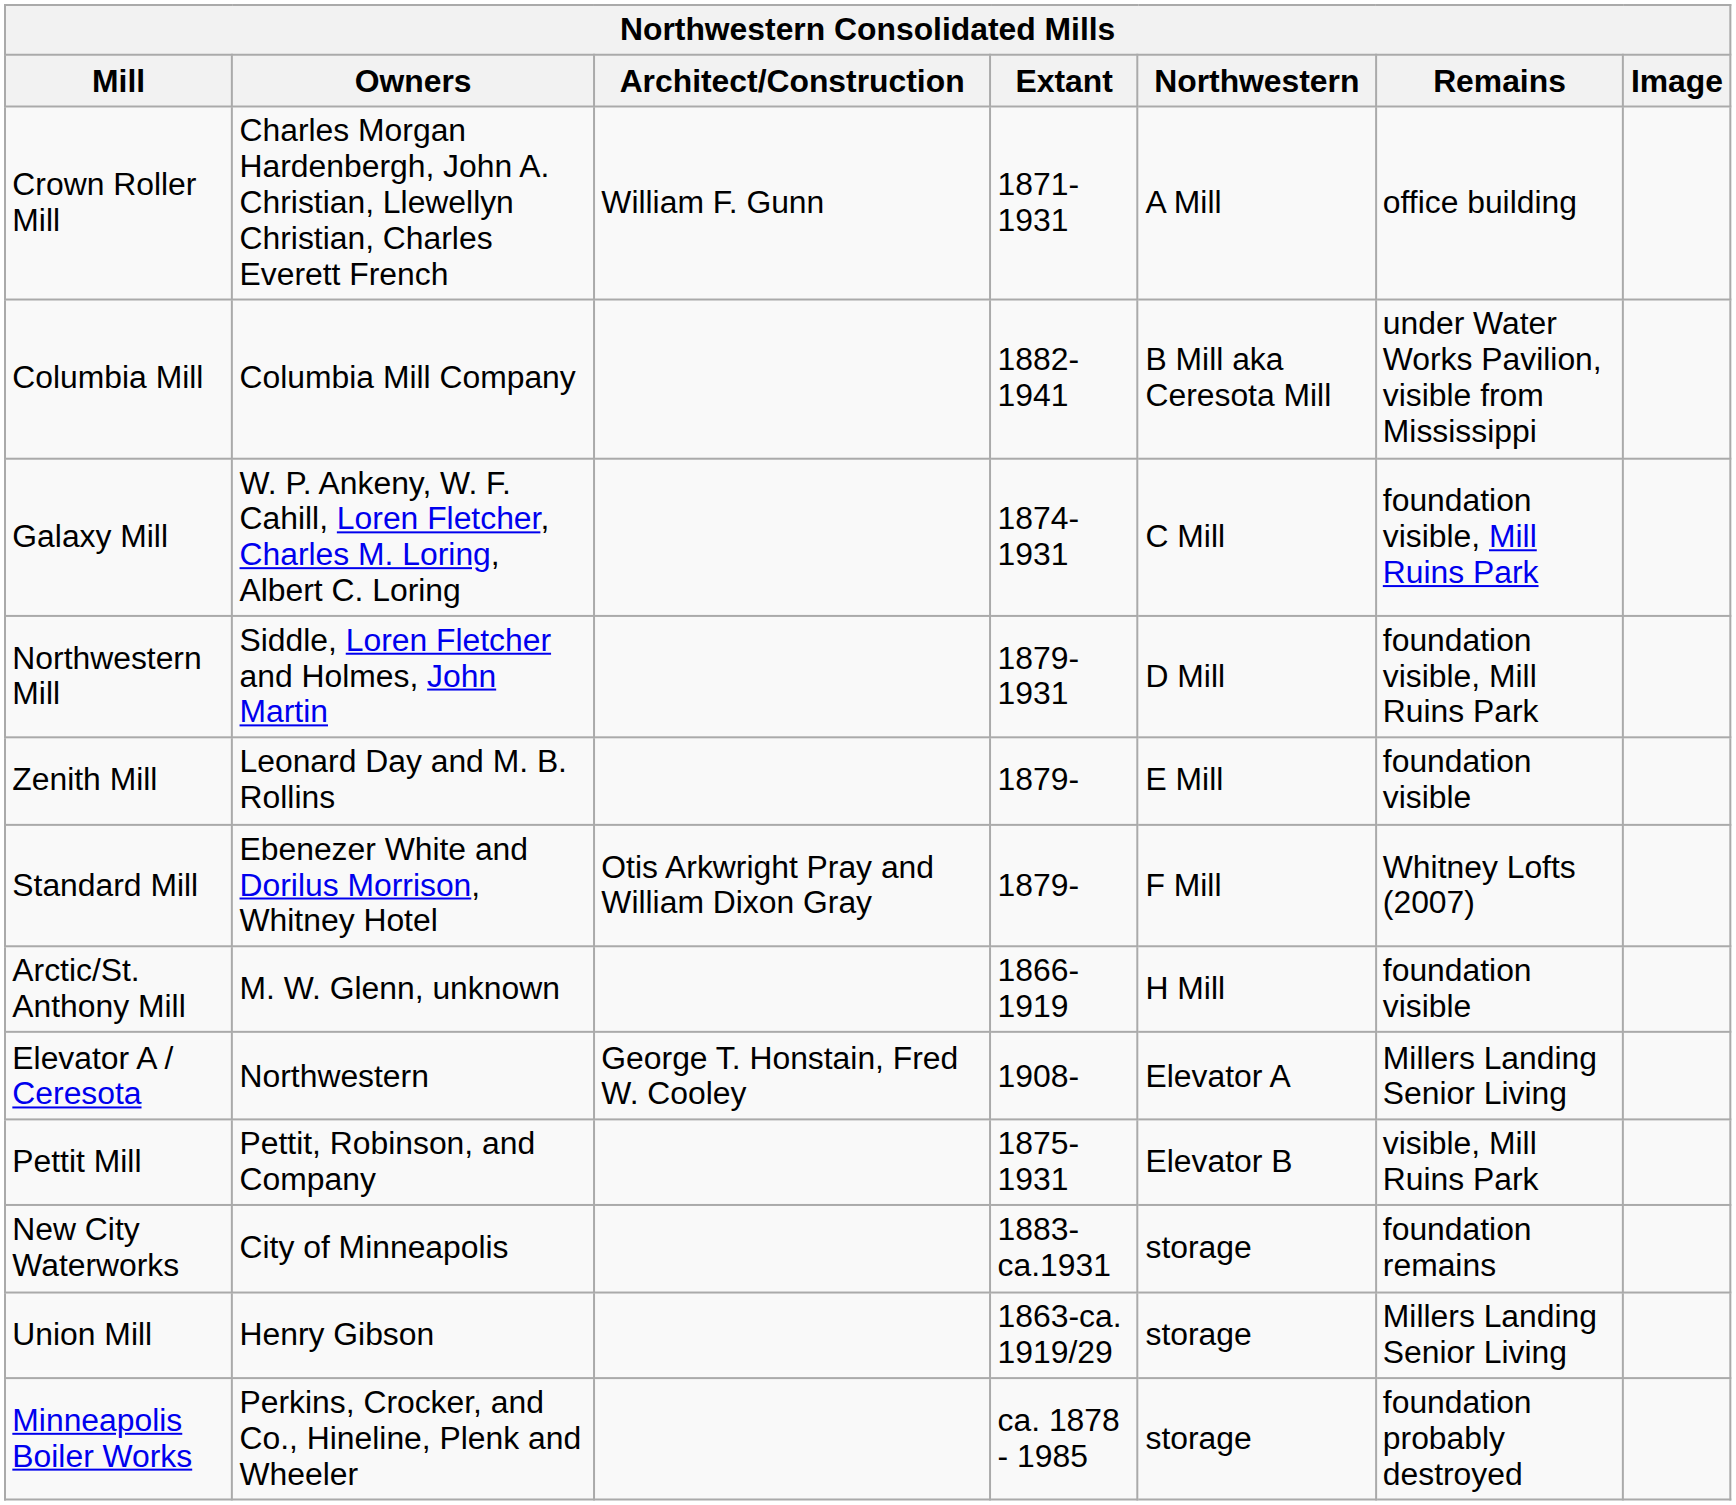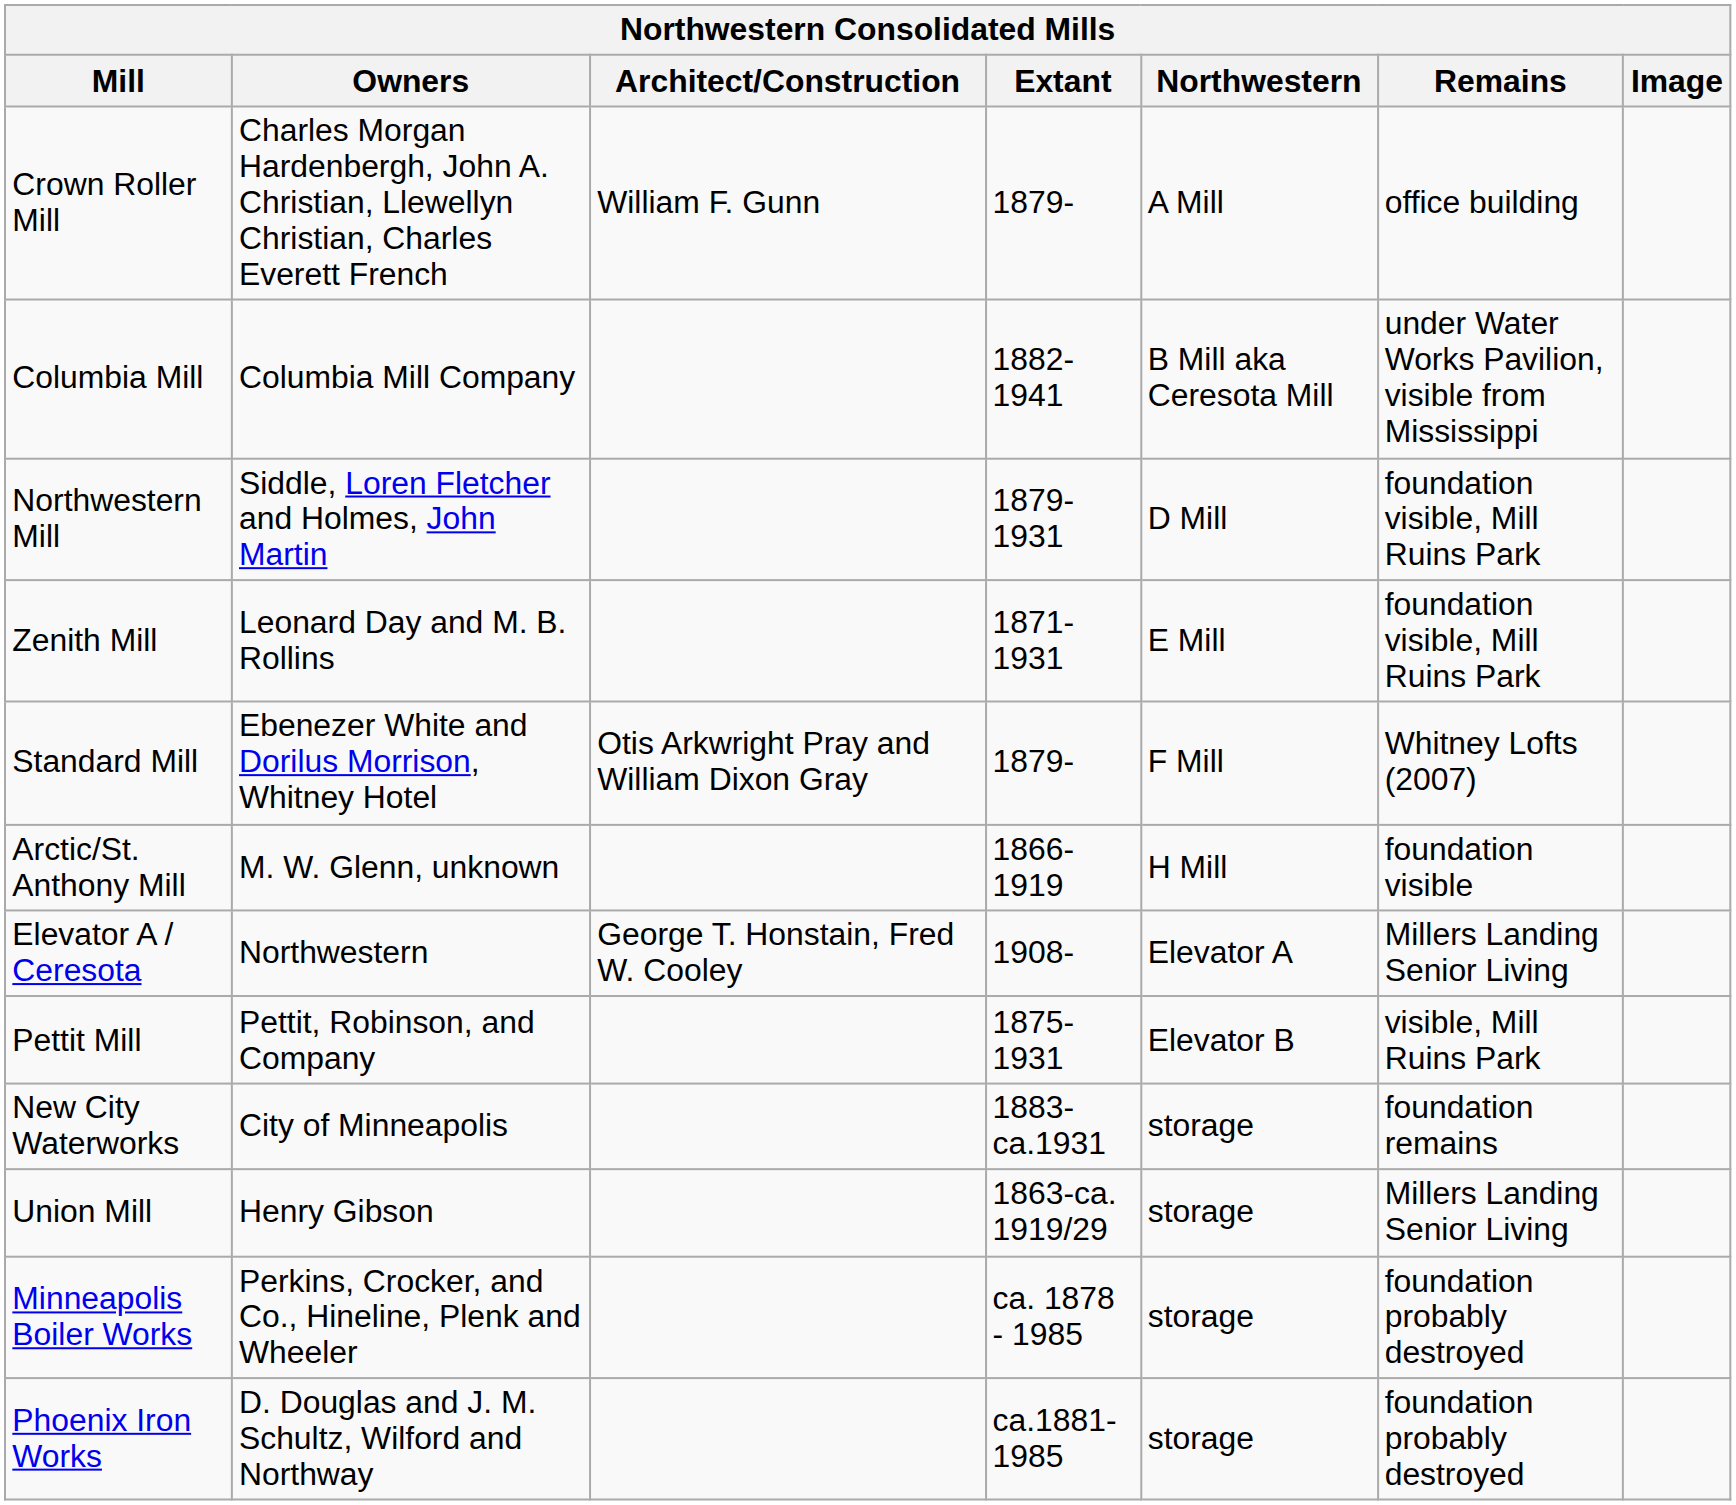Crown Roller Mill | Extant: 1871-1931 -> 1879-
- row: Galaxy Mill | W. P. Ankeny, W. F. Cahill, Loren Fletcher, Charles M. Loring, Albert C. Loring | 1874-1931 | C Mill | foundation visible, Mill Ruins Park
Zenith Mill | Extant: 1879- -> 1871-1931
Zenith Mill | Remains: foundation visible -> foundation visible, Mill Ruins Park
+ row: Phoenix Iron Works | D. Douglas and J. M. Schultz, Wilford and Northway | ca.1881-1985 | storage | foundation probably destroyed
